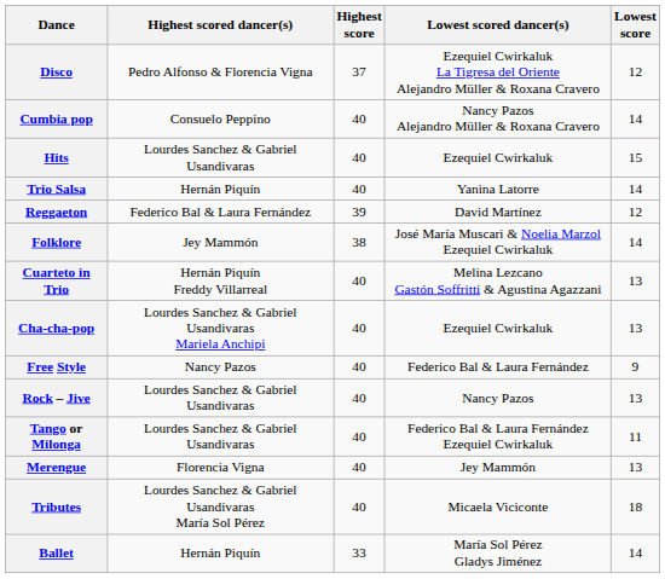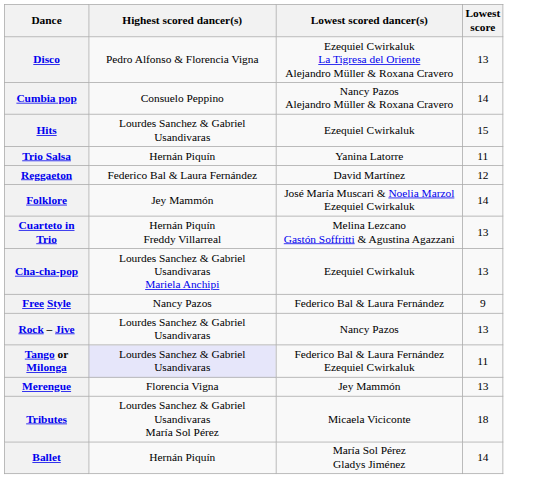- column: Highest score | 37 | 40 | 40 | 40 | 39 | 38 | 40 | 40 | 40 | 40 | 40 | 40 | 40 | 33
Disco | Lowest score: 12 -> 13
Trio Salsa | Lowest score: 14 -> 11
Tango or Milonga | Highest scored dancer(s): no background -> lavender background
